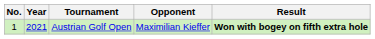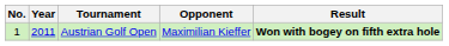Austrian Golf Open | Year: 2021 -> 2011
